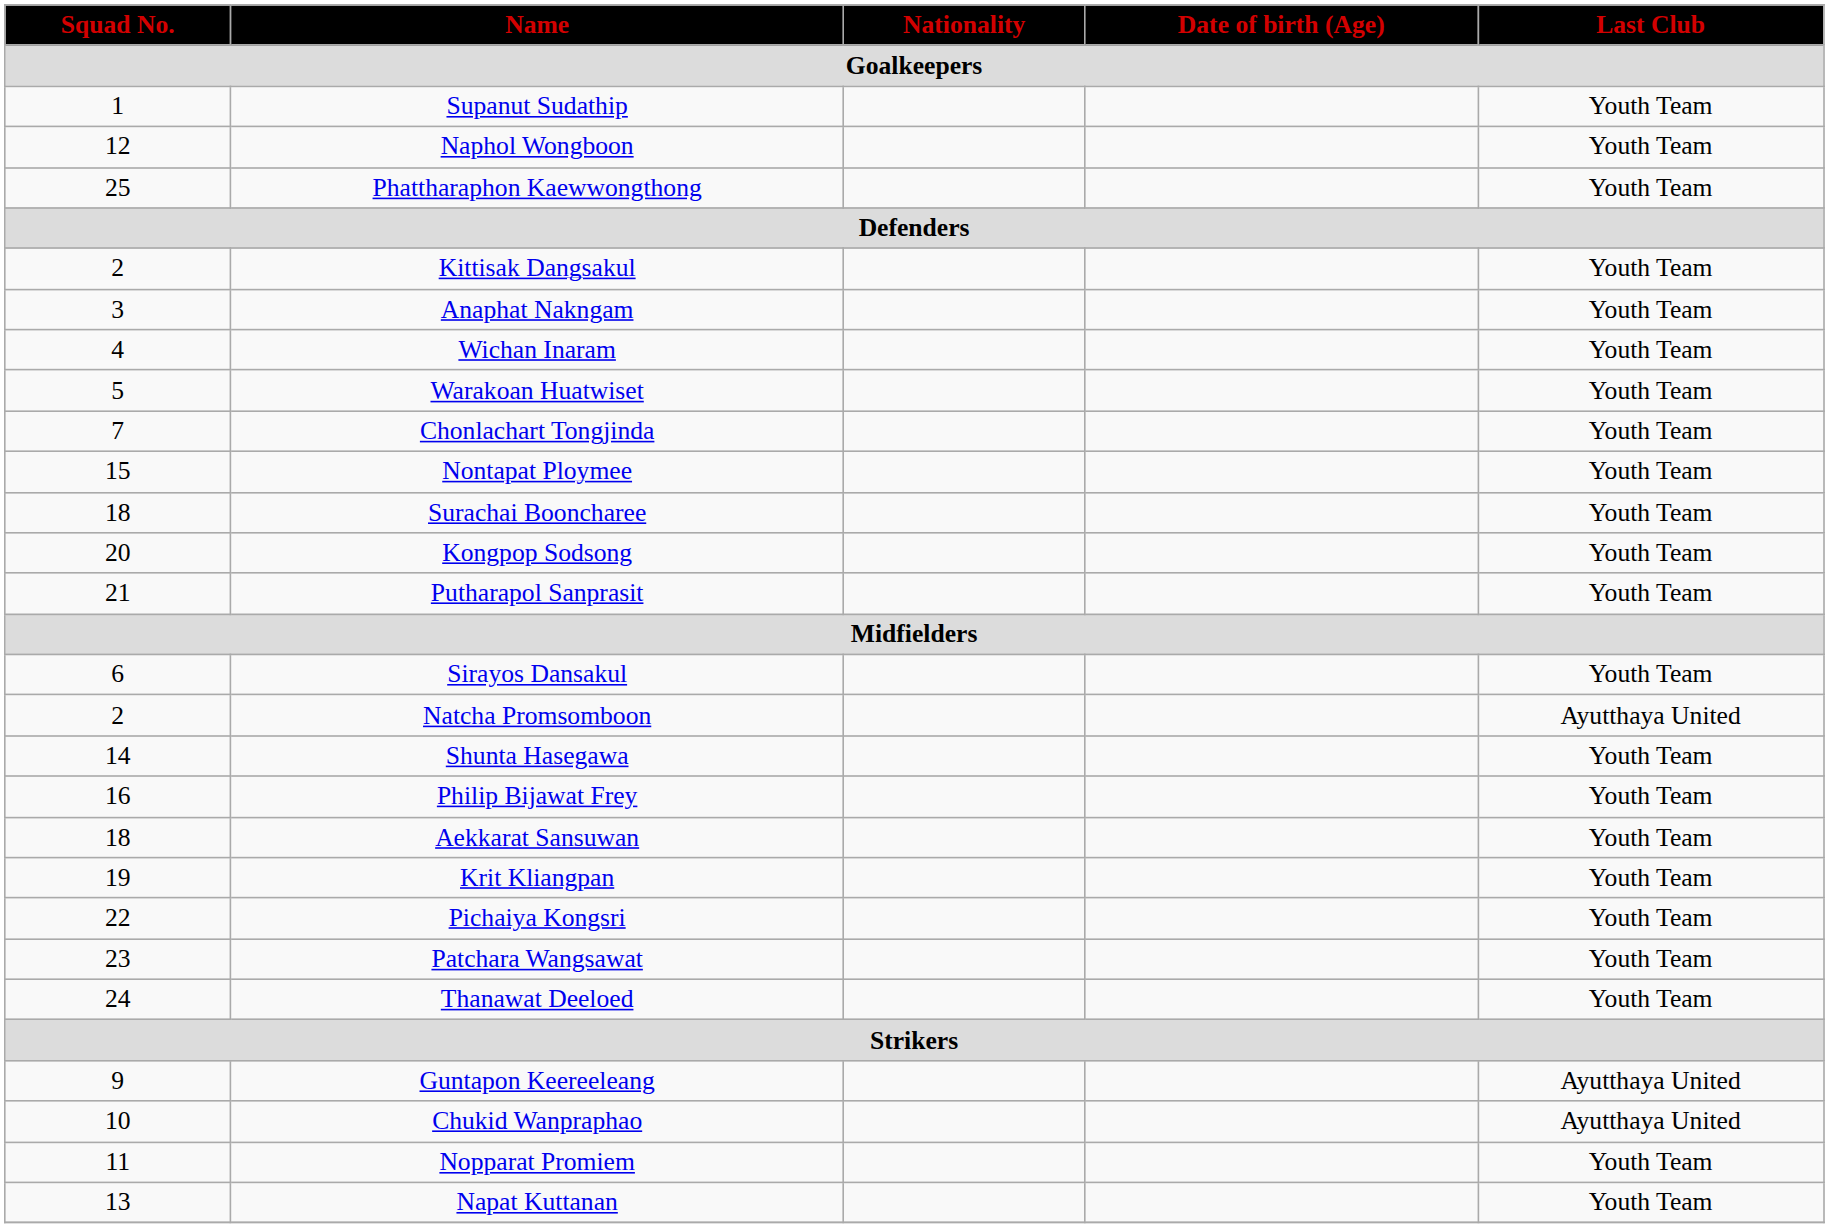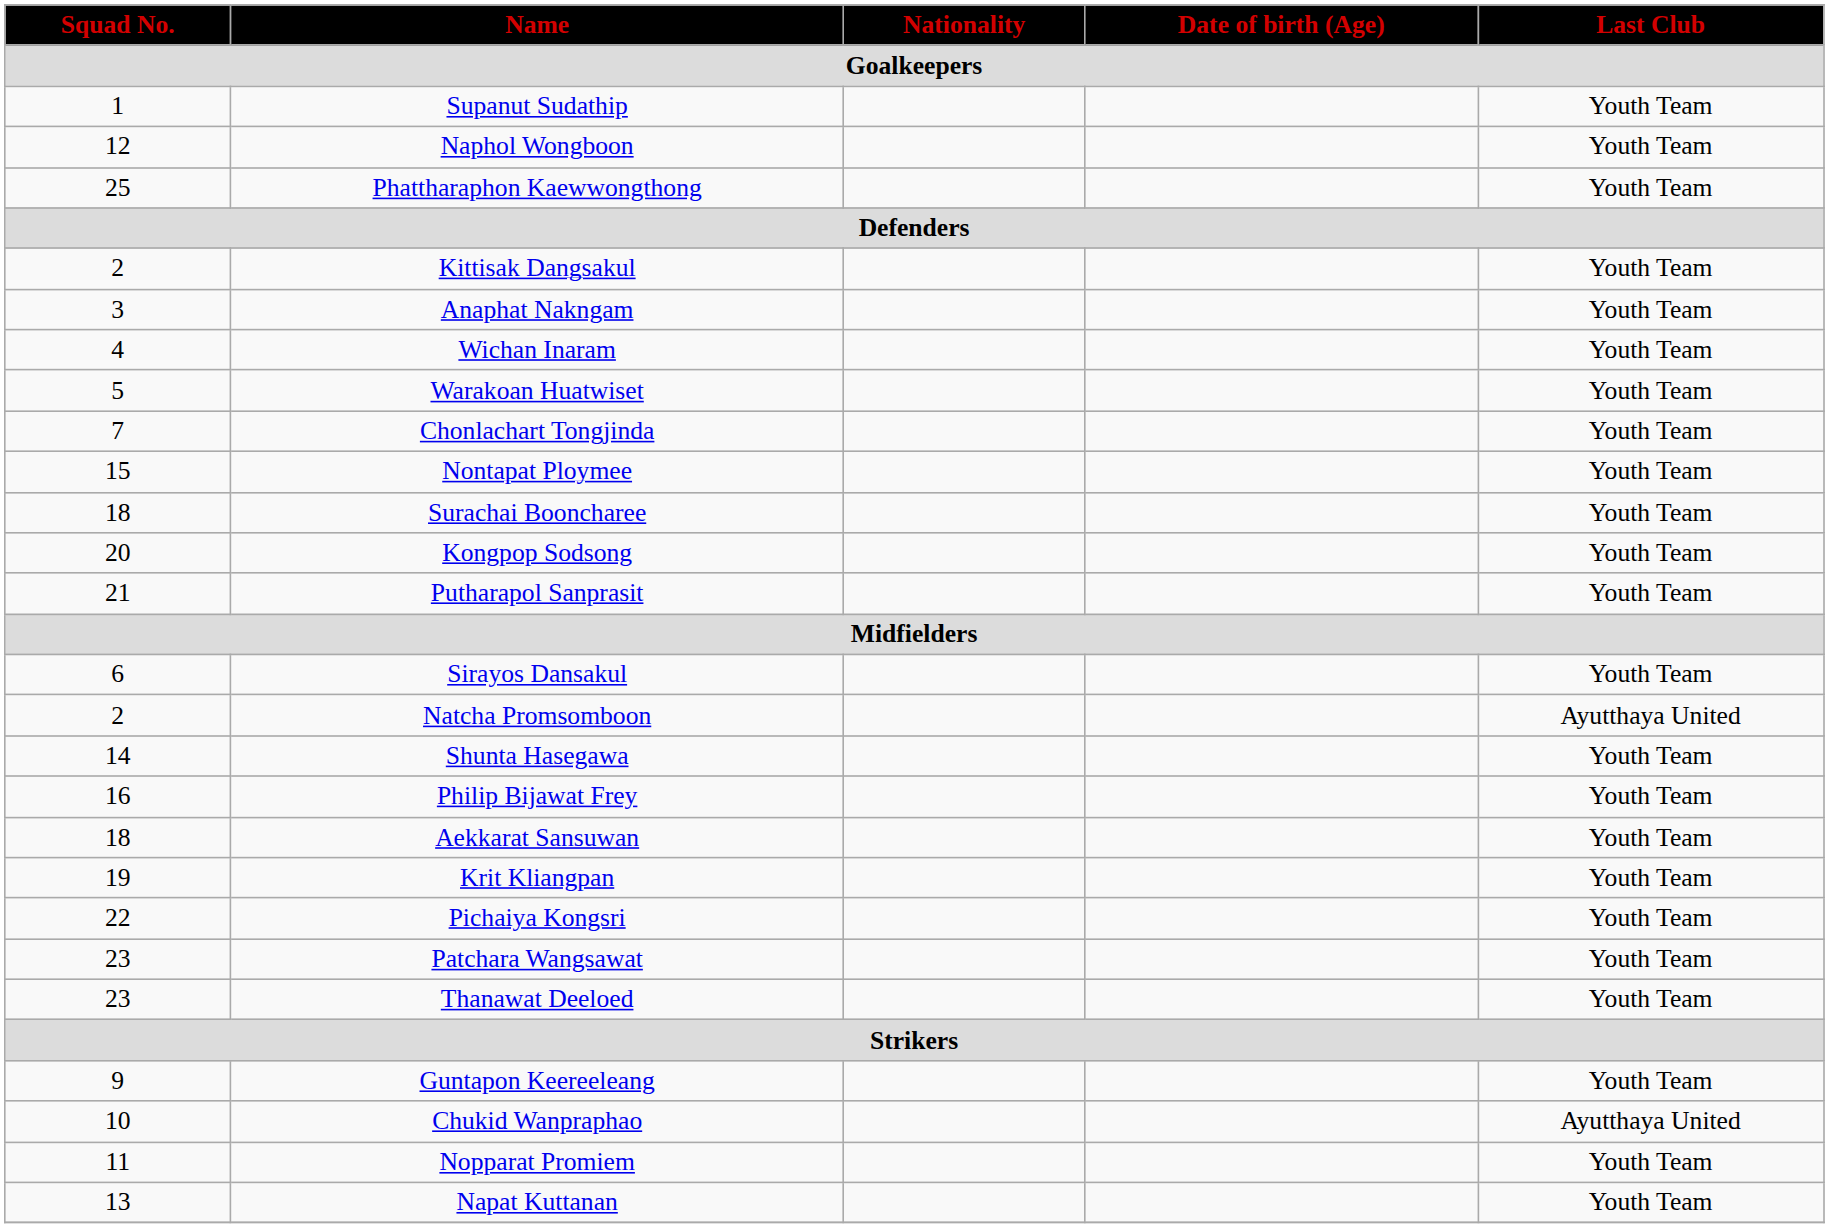Thanawat Deeloed | Squad No.: 24 -> 23
Guntapon Keereeleang | Last Club: Ayutthaya United -> Youth Team
